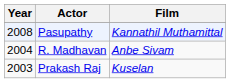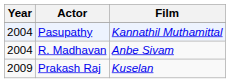Pasupathy | Year: 2008 -> 2004
Prakash Raj | Year: 2003 -> 2009
